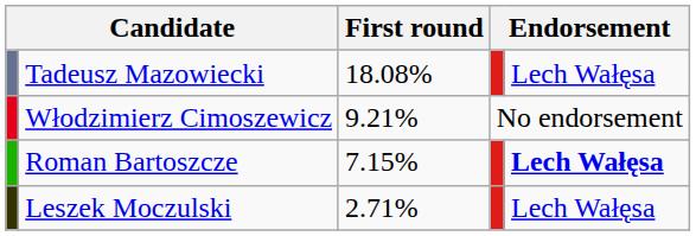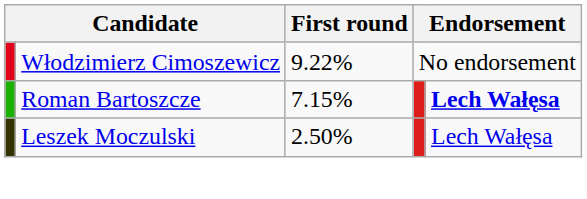- row: Tadeusz Mazowiecki | 18.08% | Lech Wałęsa
Włodzimierz Cimoszewicz | First round: 9.21% -> 9.22%
Leszek Moczulski | First round: 2.71% -> 2.50%
